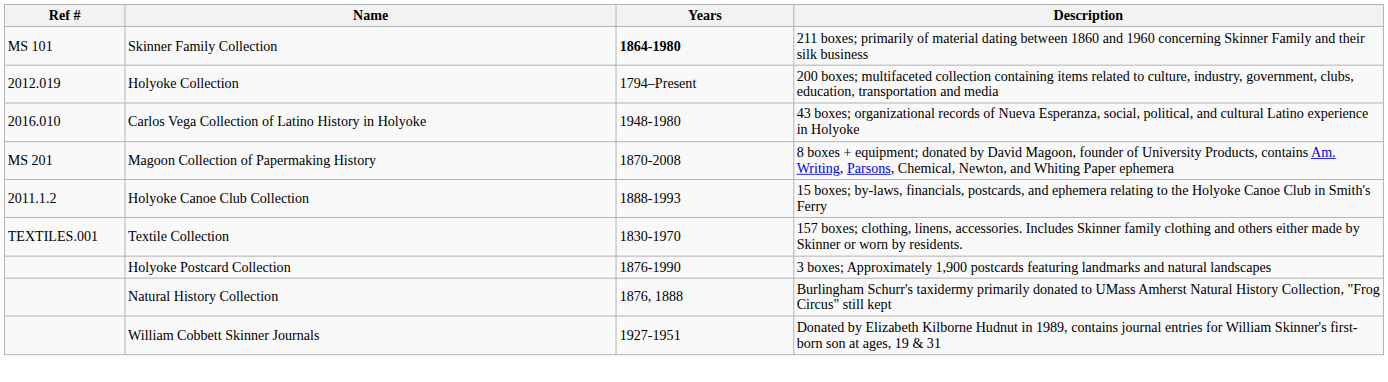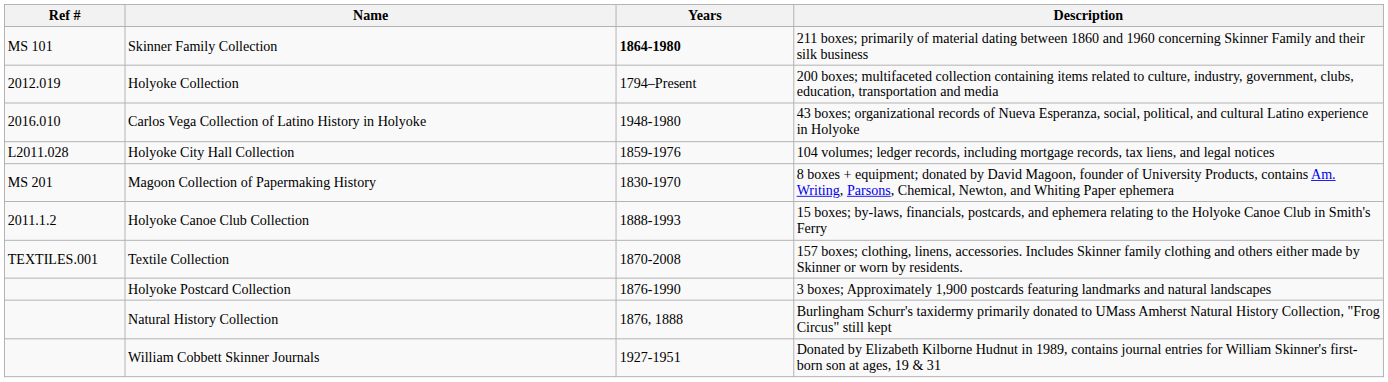+ row: L2011.028 | Holyoke City Hall Collection | 1859-1976 | 104 volumes; ledger records, including mortgage records, tax liens, and legal notices
Magoon Collection of Papermaking History | Years: 1870-2008 -> 1830-1970
Textile Collection | Years: 1830-1970 -> 1870-2008
